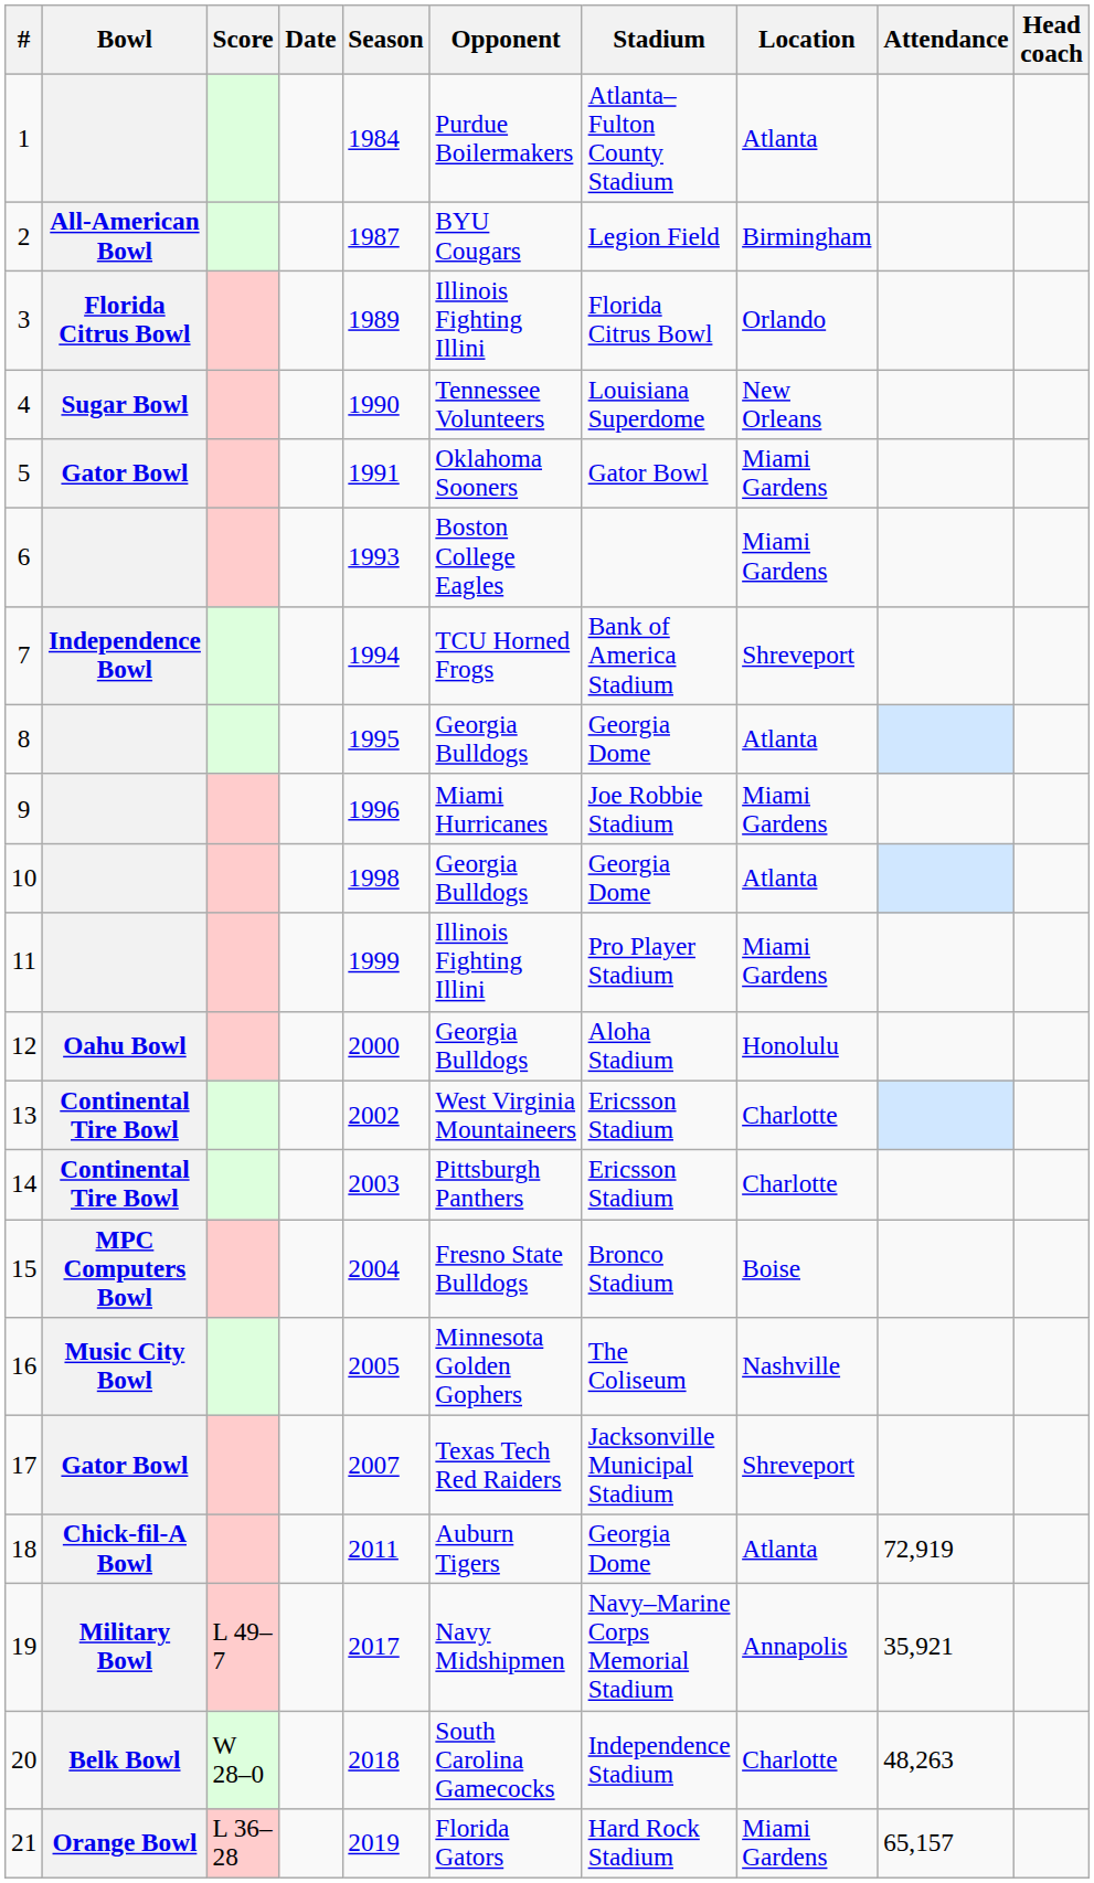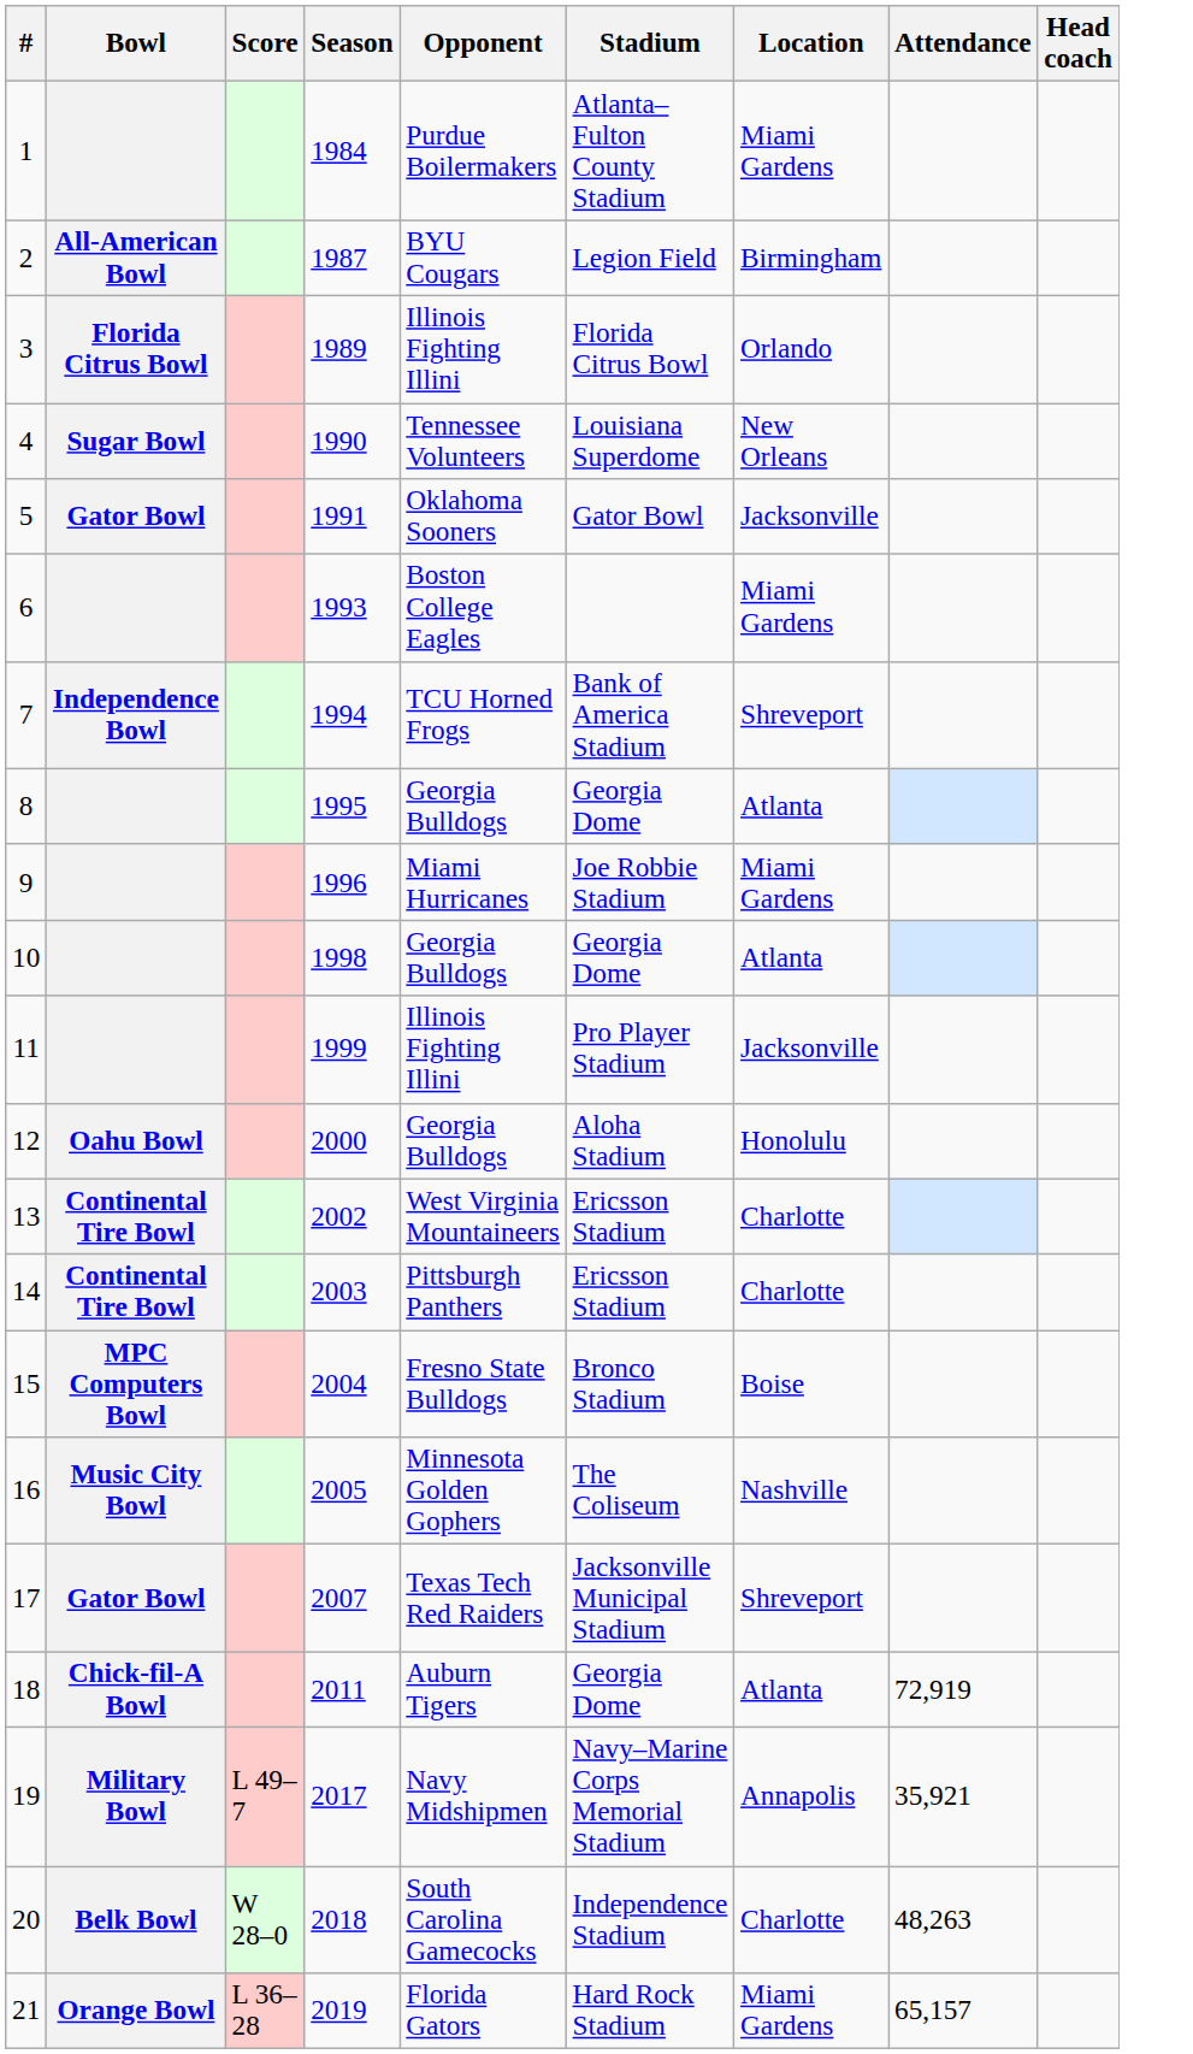- column: Date
1 | Location: Atlanta -> Miami Gardens
5 | Location: Miami Gardens -> Jacksonville
11 | Location: Miami Gardens -> Jacksonville
